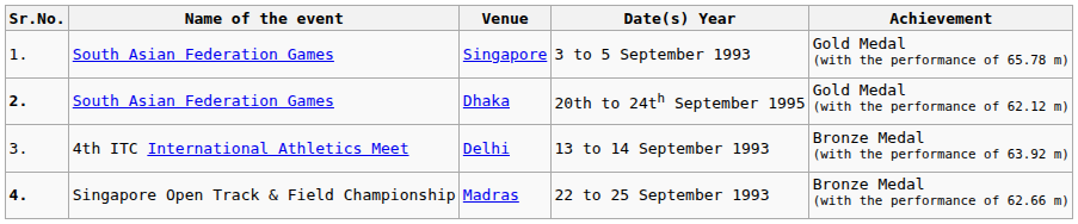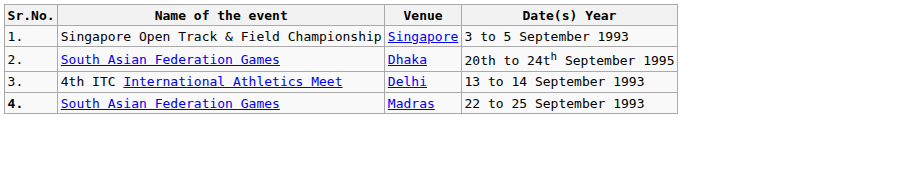- column: Achievement | Gold Medal (with the performance of 65.78 m) | Gold Medal (with the performance of 62.12 m) | Bronze Medal (with the performance of 63.92 m) | Bronze Medal (with the performance of 62.66 m)
Singapore | Name of the event: South Asian Federation Games -> Singapore Open Track & Field Championship
Dhaka | Sr.No.: bold -> normal
Madras | Name of the event: Singapore Open Track & Field Championship -> South Asian Federation Games
